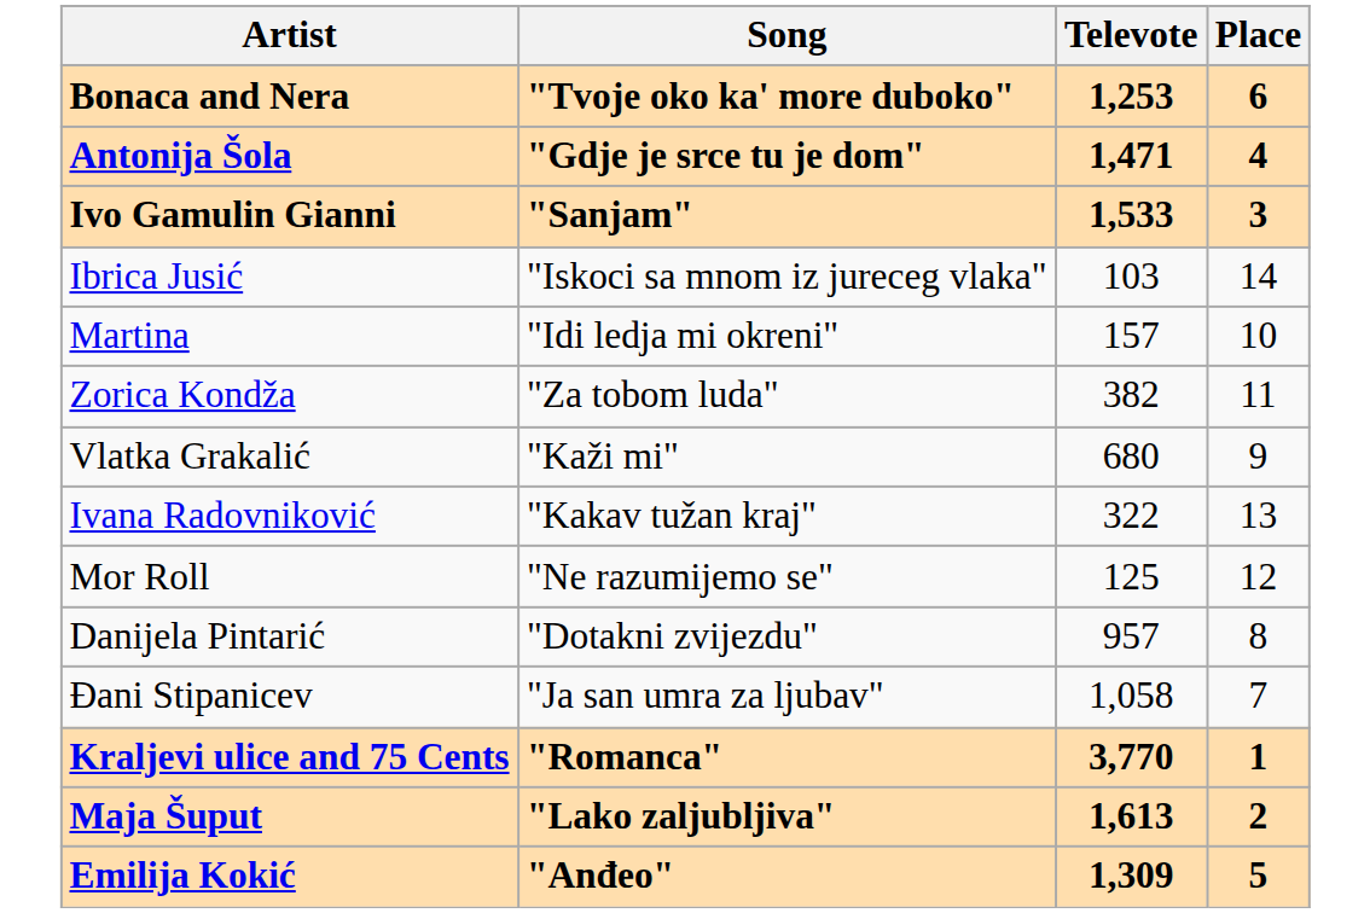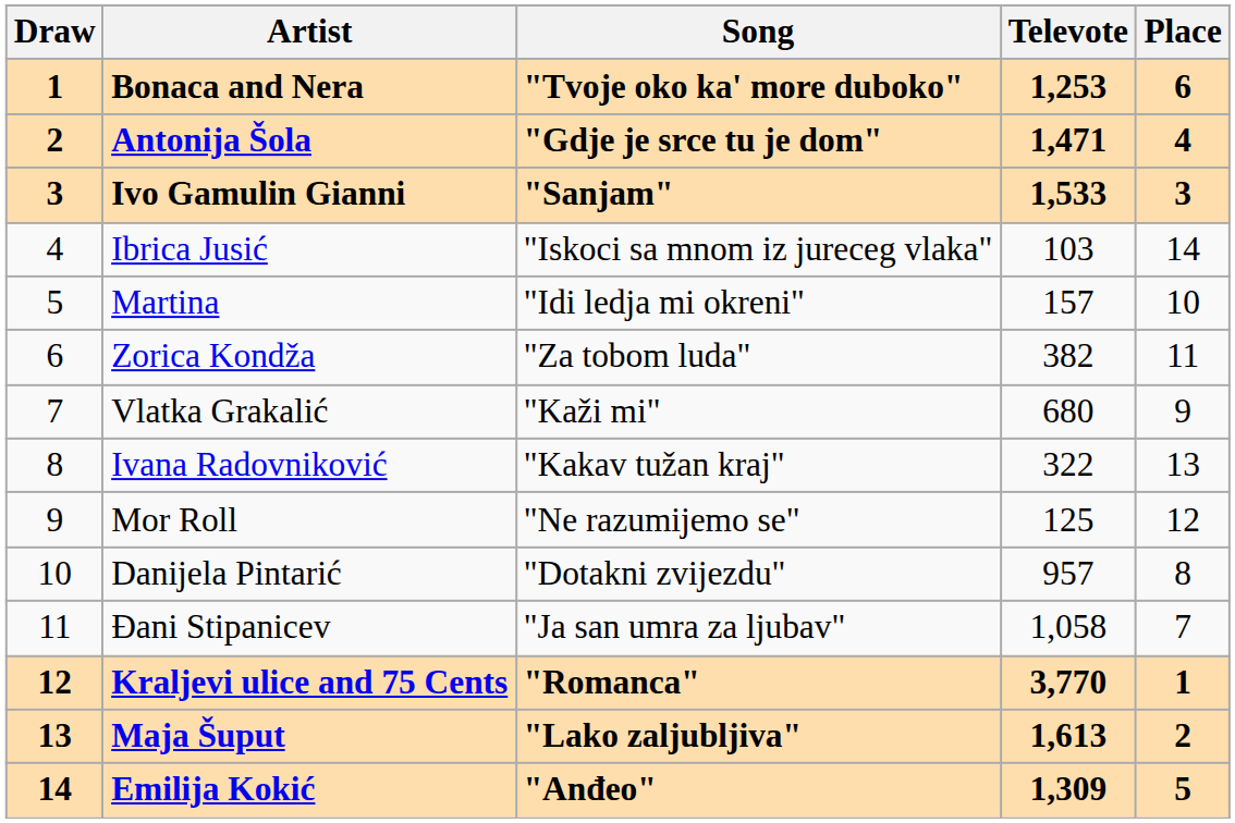+ column: Draw | 1 | 2 | 3 | 4 | 5 | 6 | 7 | 8 | 9 | 10 | 11 | 12 | 13 | 14
